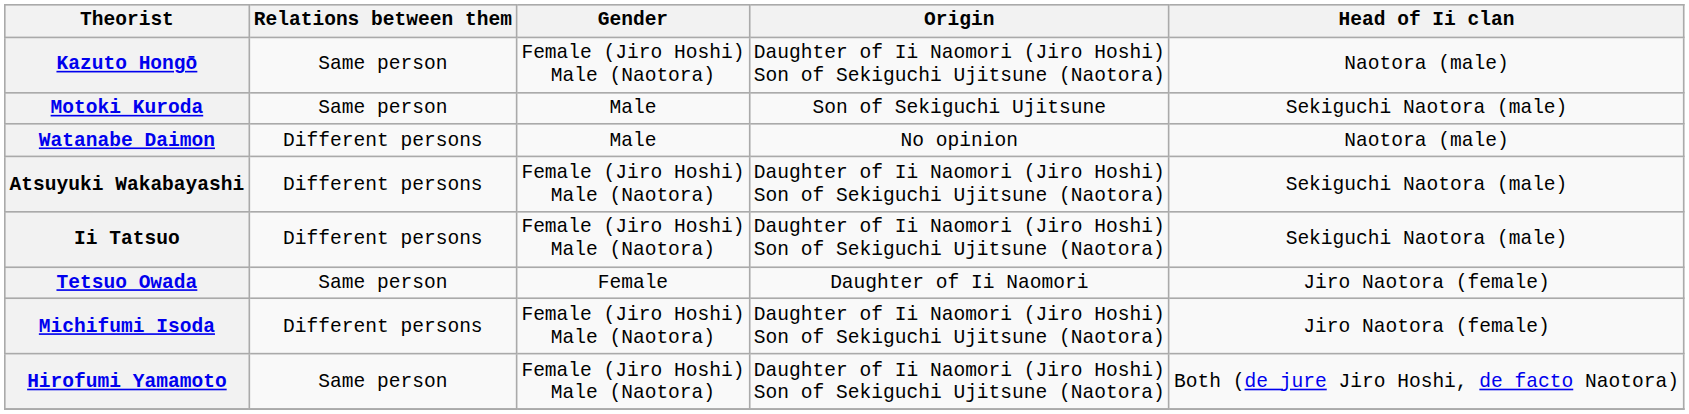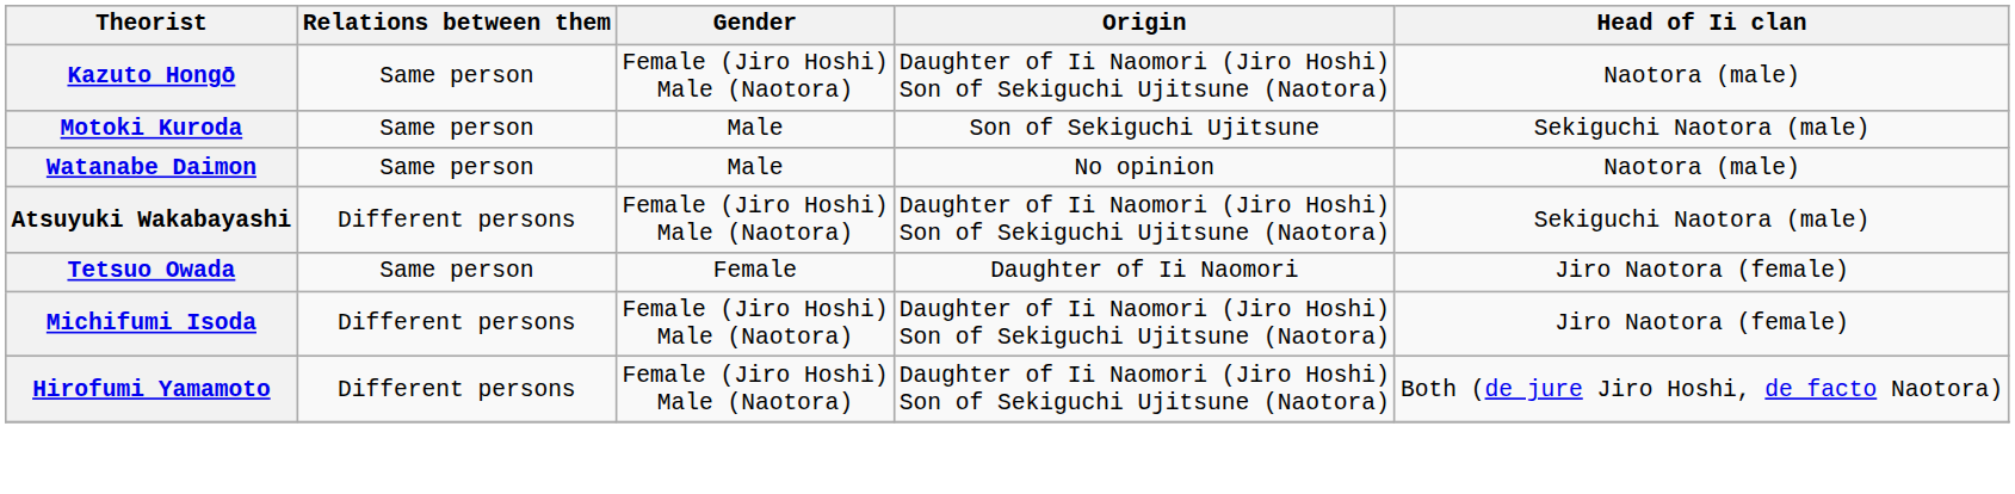Watanabe Daimon | Relations between them: Different persons -> Same person
- row: Ii Tatsuo | Different persons | Female (Jiro Hoshi) Male (Naotora) | Daughter of Ii Naomori (Jiro Hoshi) Son of Sekiguchi Ujitsune (Naotora) | Sekiguchi Naotora (male)
Hirofumi Yamamoto | Relations between them: Same person -> Different persons
